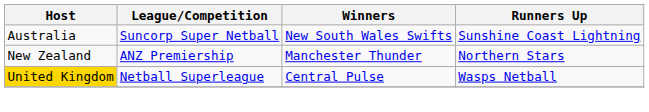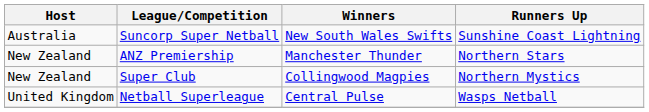+ row: New Zealand | Super Club | Collingwood Magpies | Northern Mystics
Netball Superleague | Host: gold background -> no background
